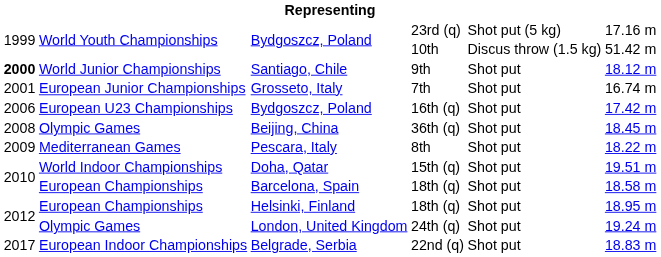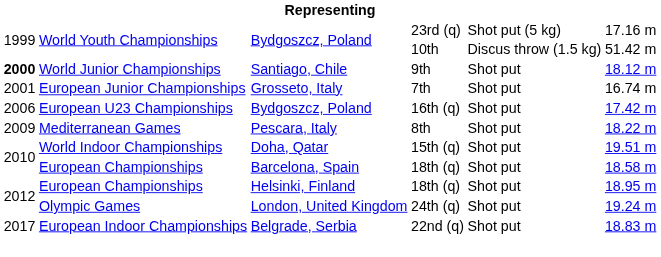- row: 2008 | Olympic Games | Beijing, China | 36th (q) | Shot put | 18.45 m
